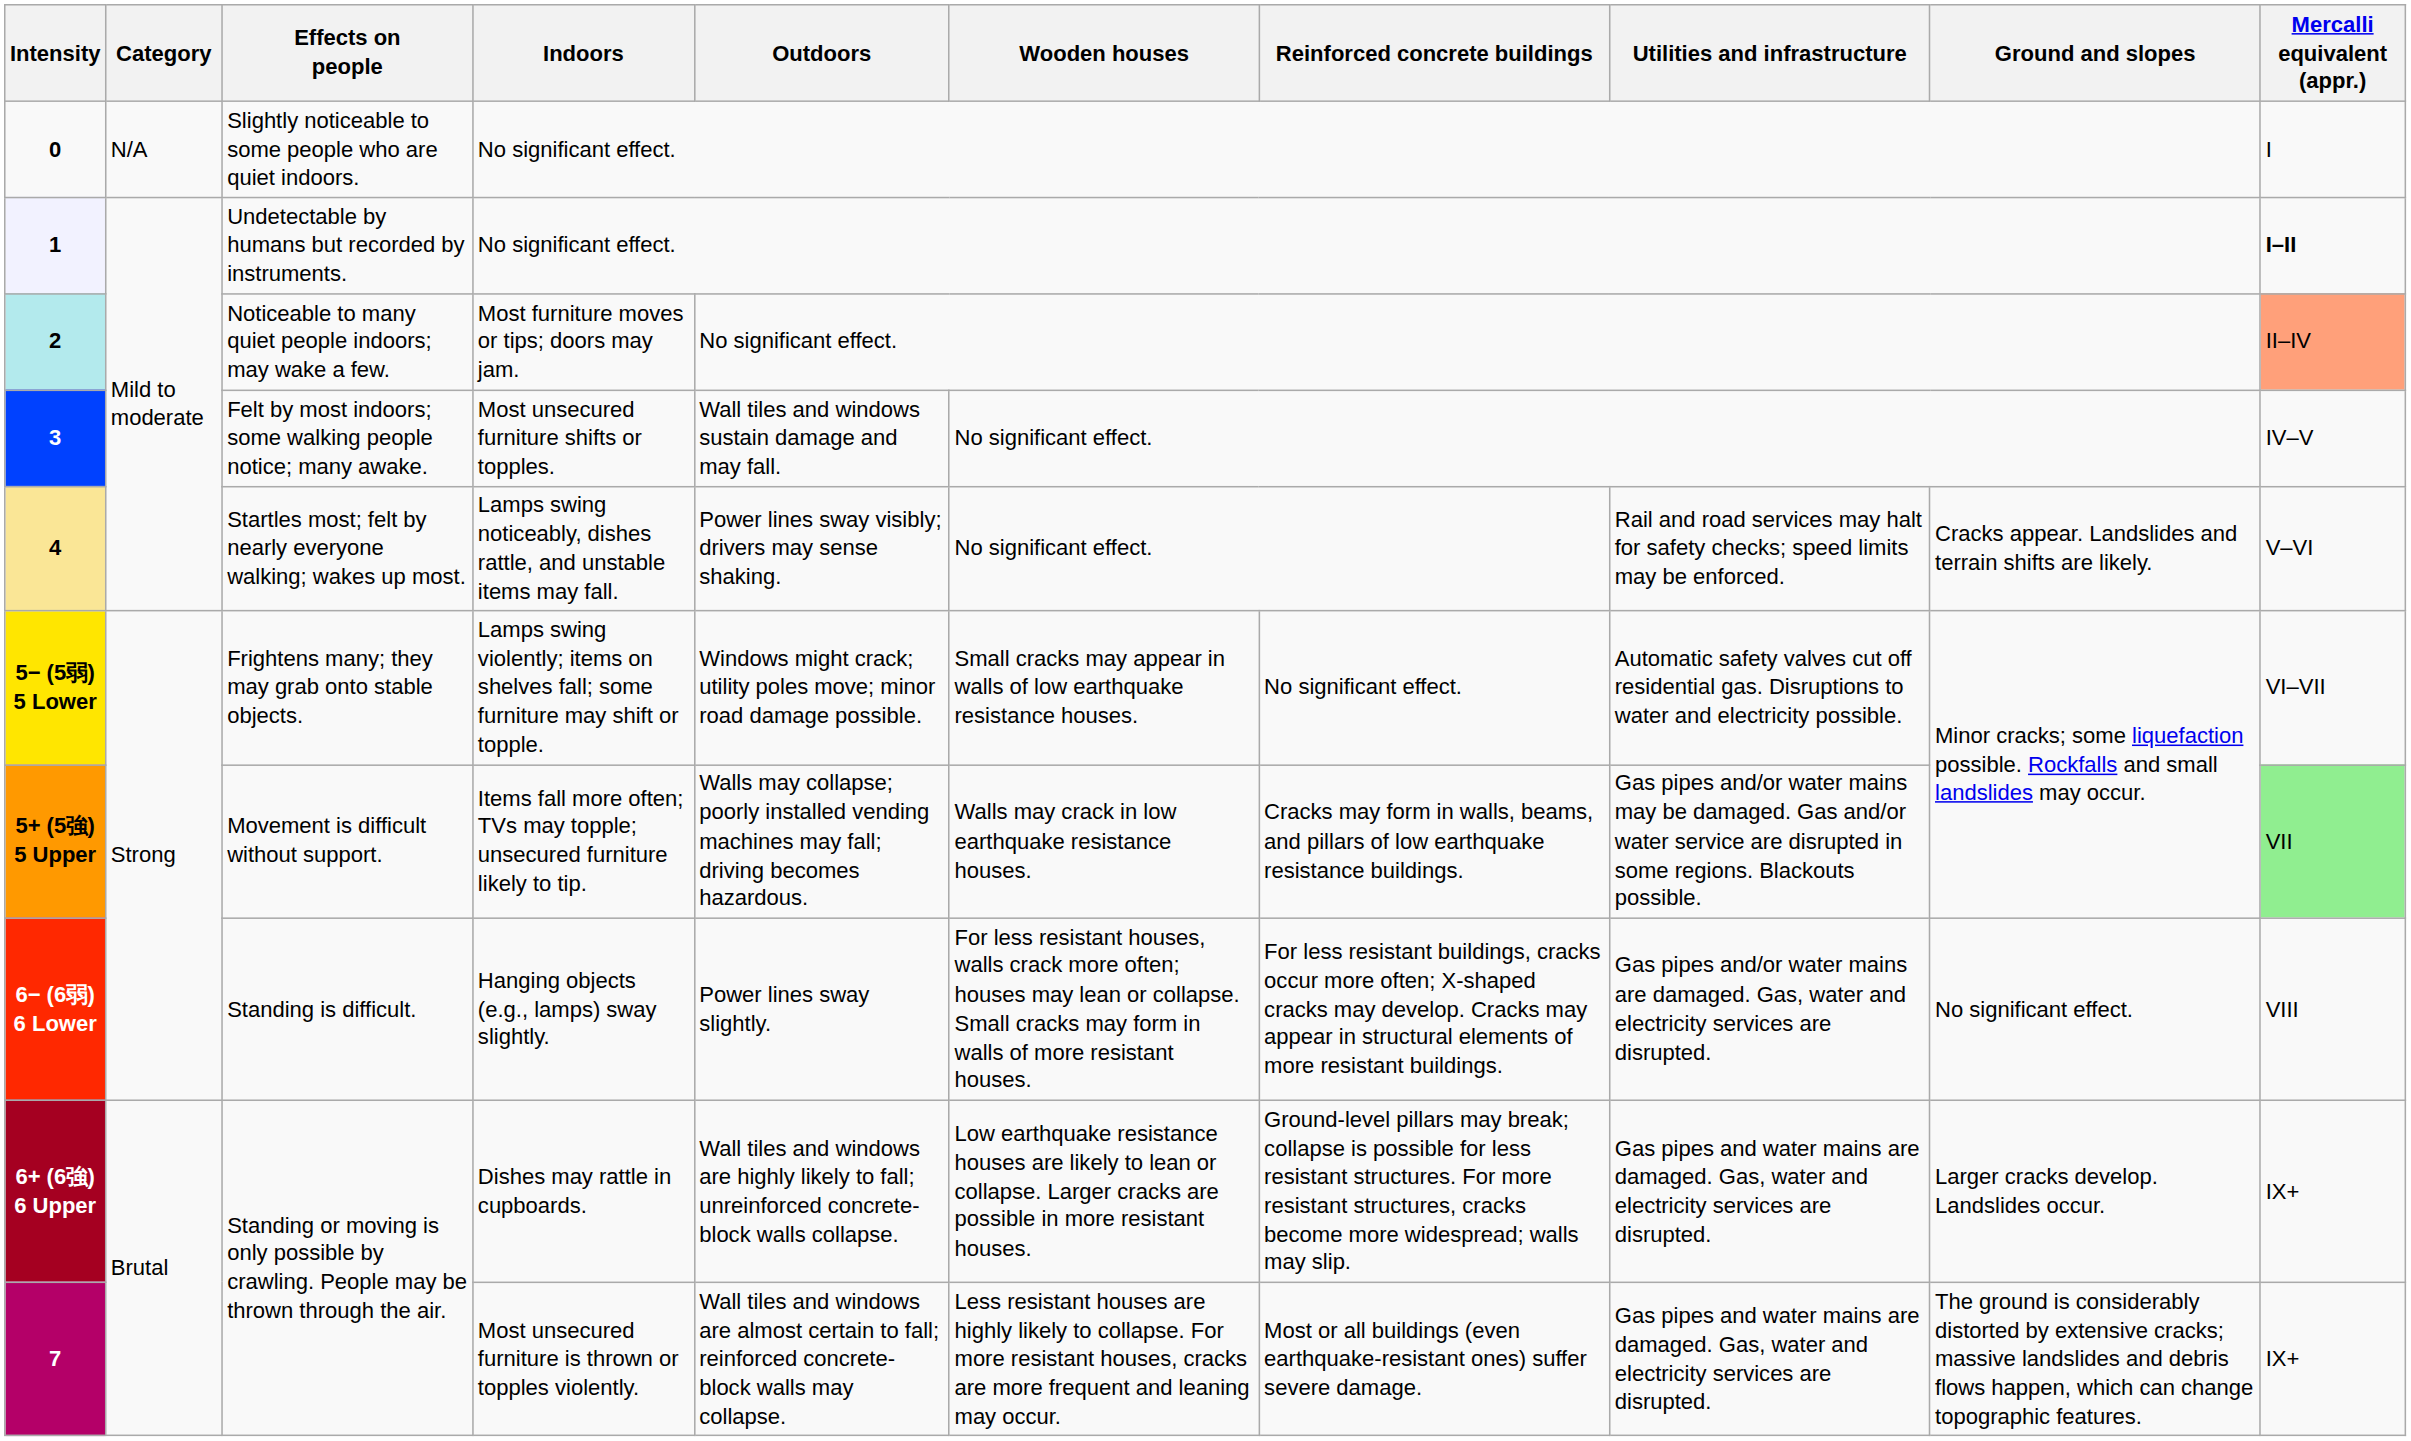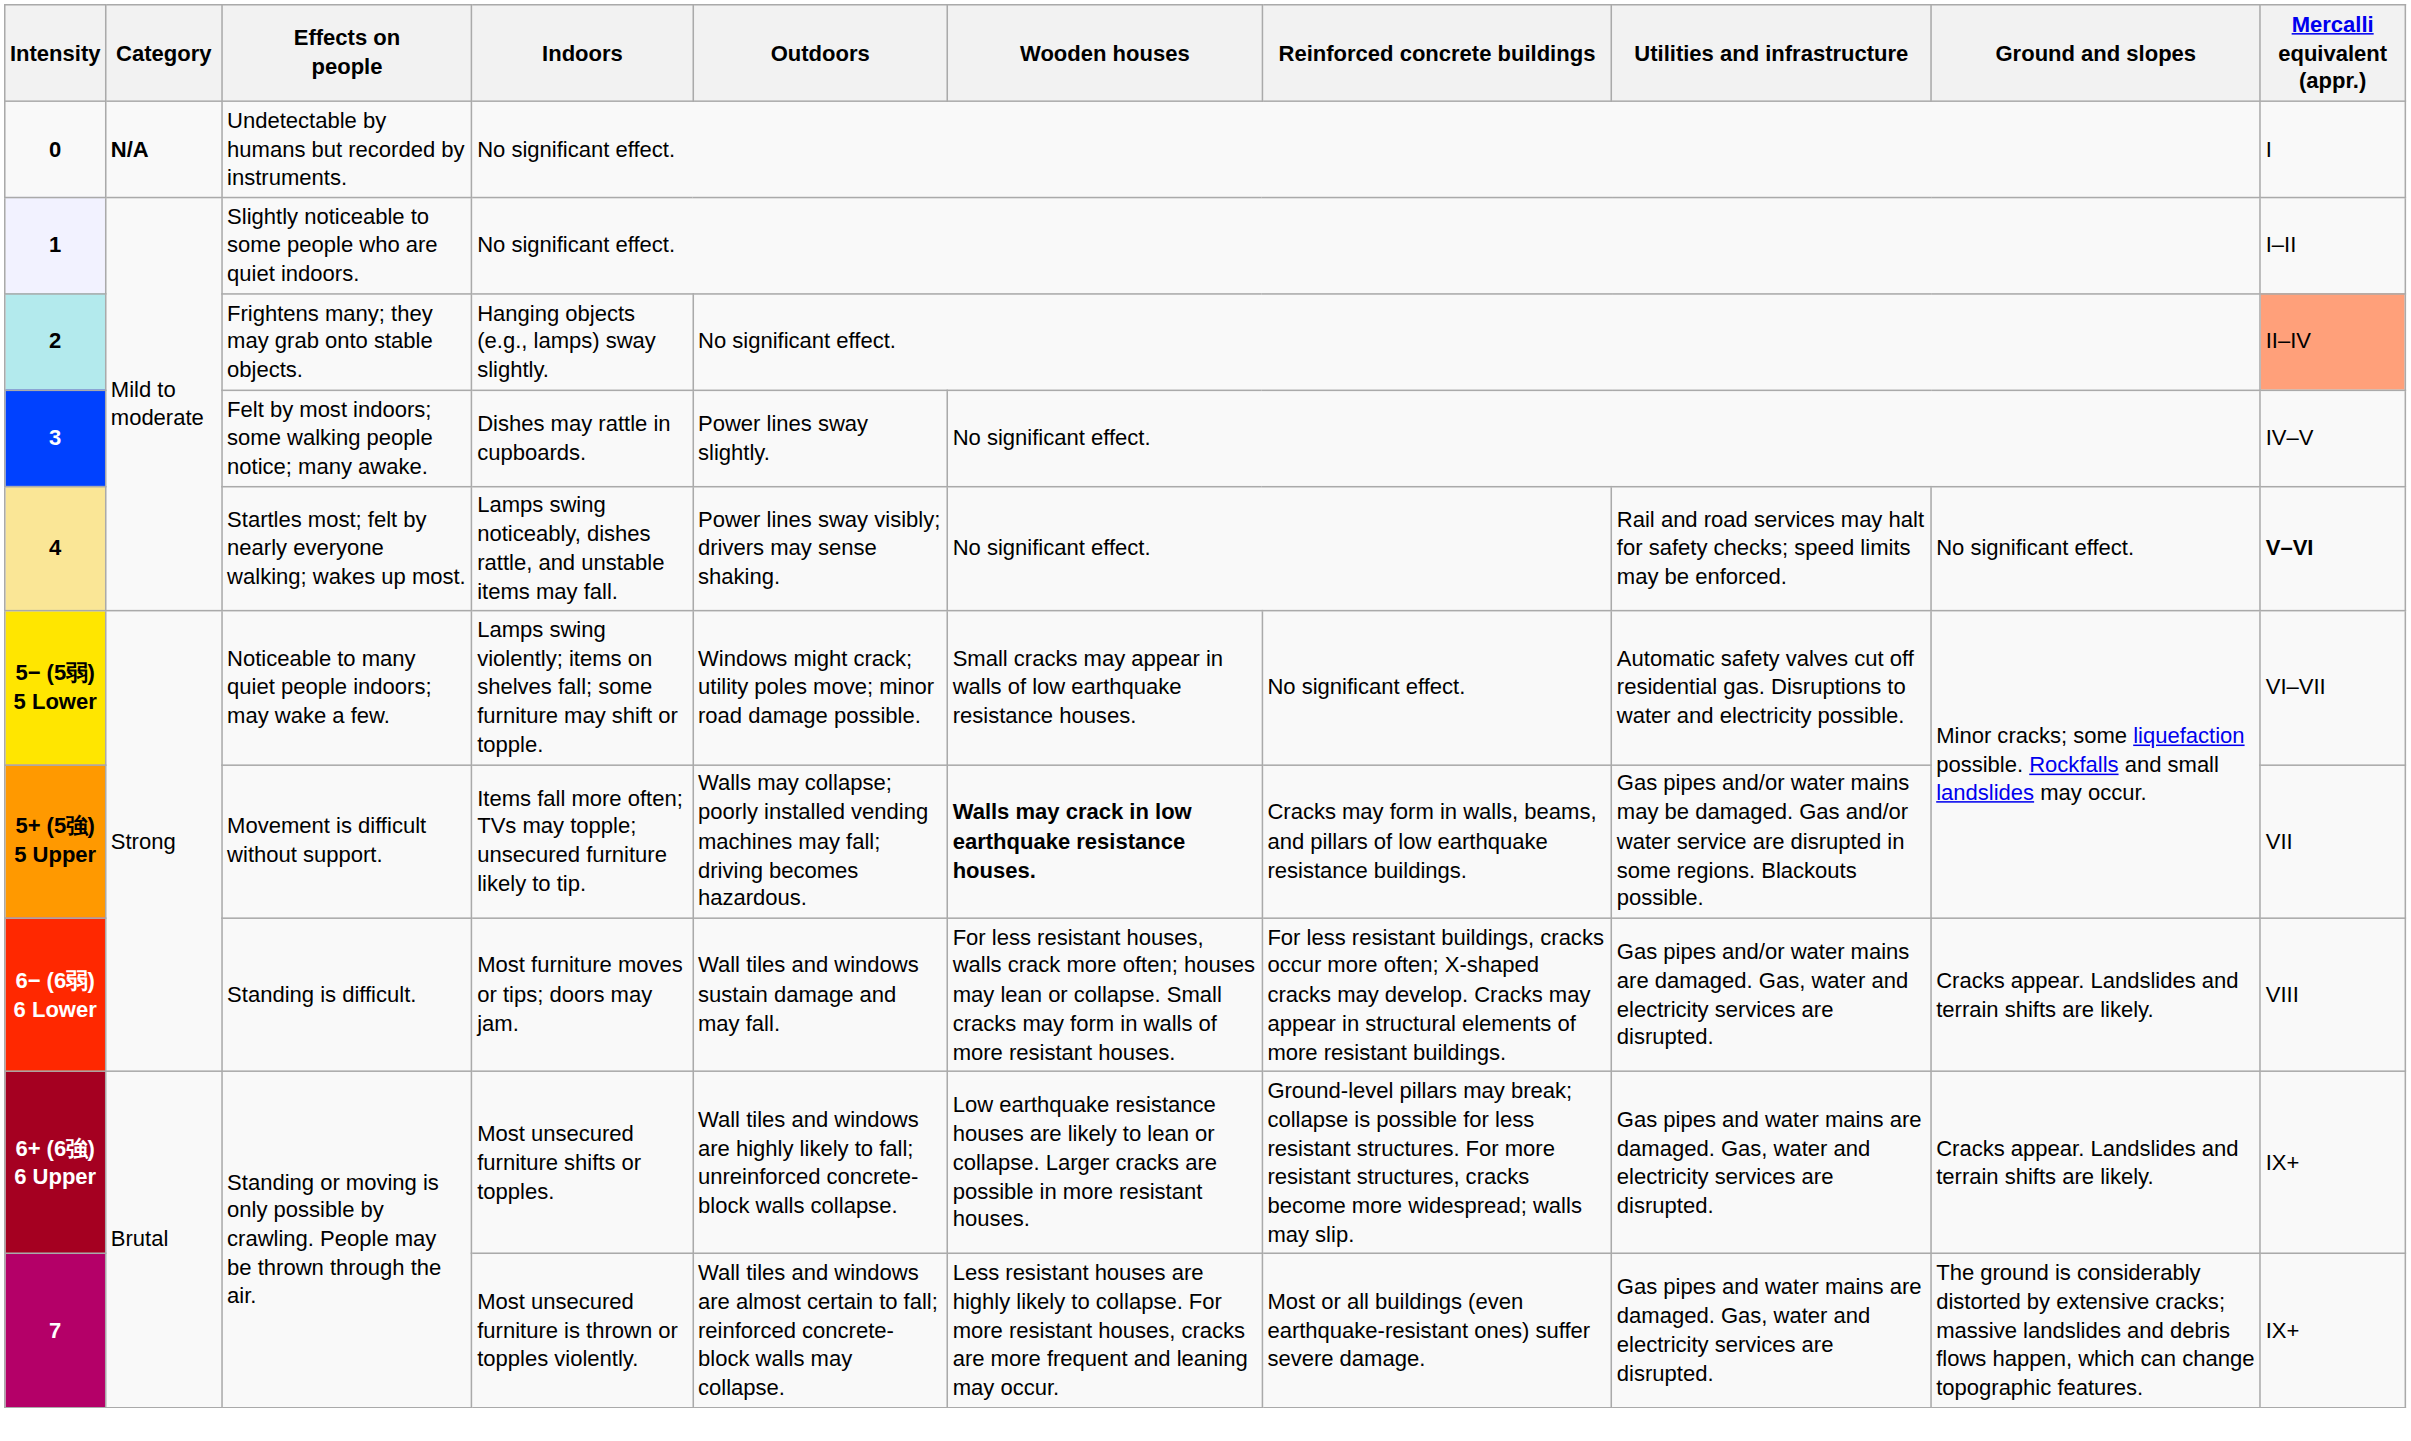0 | Category: normal -> bold
0 | Effects on people: Slightly noticeable to some people who are quiet indoors. -> Undetectable by humans but recorded by instruments.
1 | Effects on people: Undetectable by humans but recorded by instruments. -> Slightly noticeable to some people who are quiet indoors.
1 | Mercalli equivalent (appr.): bold -> normal
2 | Effects on people: Noticeable to many quiet people indoors; may wake a few. -> Frightens many; they may grab onto stable objects.
2 | Indoors: Most furniture moves or tips; doors may jam. -> Hanging objects (e.g., lamps) sway slightly.
3 | Indoors: Most unsecured furniture shifts or topples. -> Dishes may rattle in cupboards.
3 | Outdoors: Wall tiles and windows sustain damage and may fall. -> Power lines sway slightly.
4 | Ground and slopes: Cracks appear. Landslides and terrain shifts are likely. -> No significant effect.
4 | Mercalli equivalent (appr.): normal -> bold
5− (5弱) 5 Lower | Effects on people: Frightens many; they may grab onto stable objects. -> Noticeable to many quiet people indoors; may wake a few.
5+ (5強) 5 Upper | Wooden houses: normal -> bold
5+ (5強) 5 Upper | Mercalli equivalent (appr.): lightgreen background -> no background
6− (6弱) 6 Lower | Indoors: Hanging objects (e.g., lamps) sway slightly. -> Most furniture moves or tips; doors may jam.
6− (6弱) 6 Lower | Outdoors: Power lines sway slightly. -> Wall tiles and windows sustain damage and may fall.
6− (6弱) 6 Lower | Ground and slopes: No significant effect. -> Cracks appear. Landslides and terrain shifts are likely.
6+ (6強) 6 Upper | Indoors: Dishes may rattle in cupboards. -> Most unsecured furniture shifts or topples.
6+ (6強) 6 Upper | Ground and slopes: Larger cracks develop. Landslides occur. -> Cracks appear. Landslides and terrain shifts are likely.
